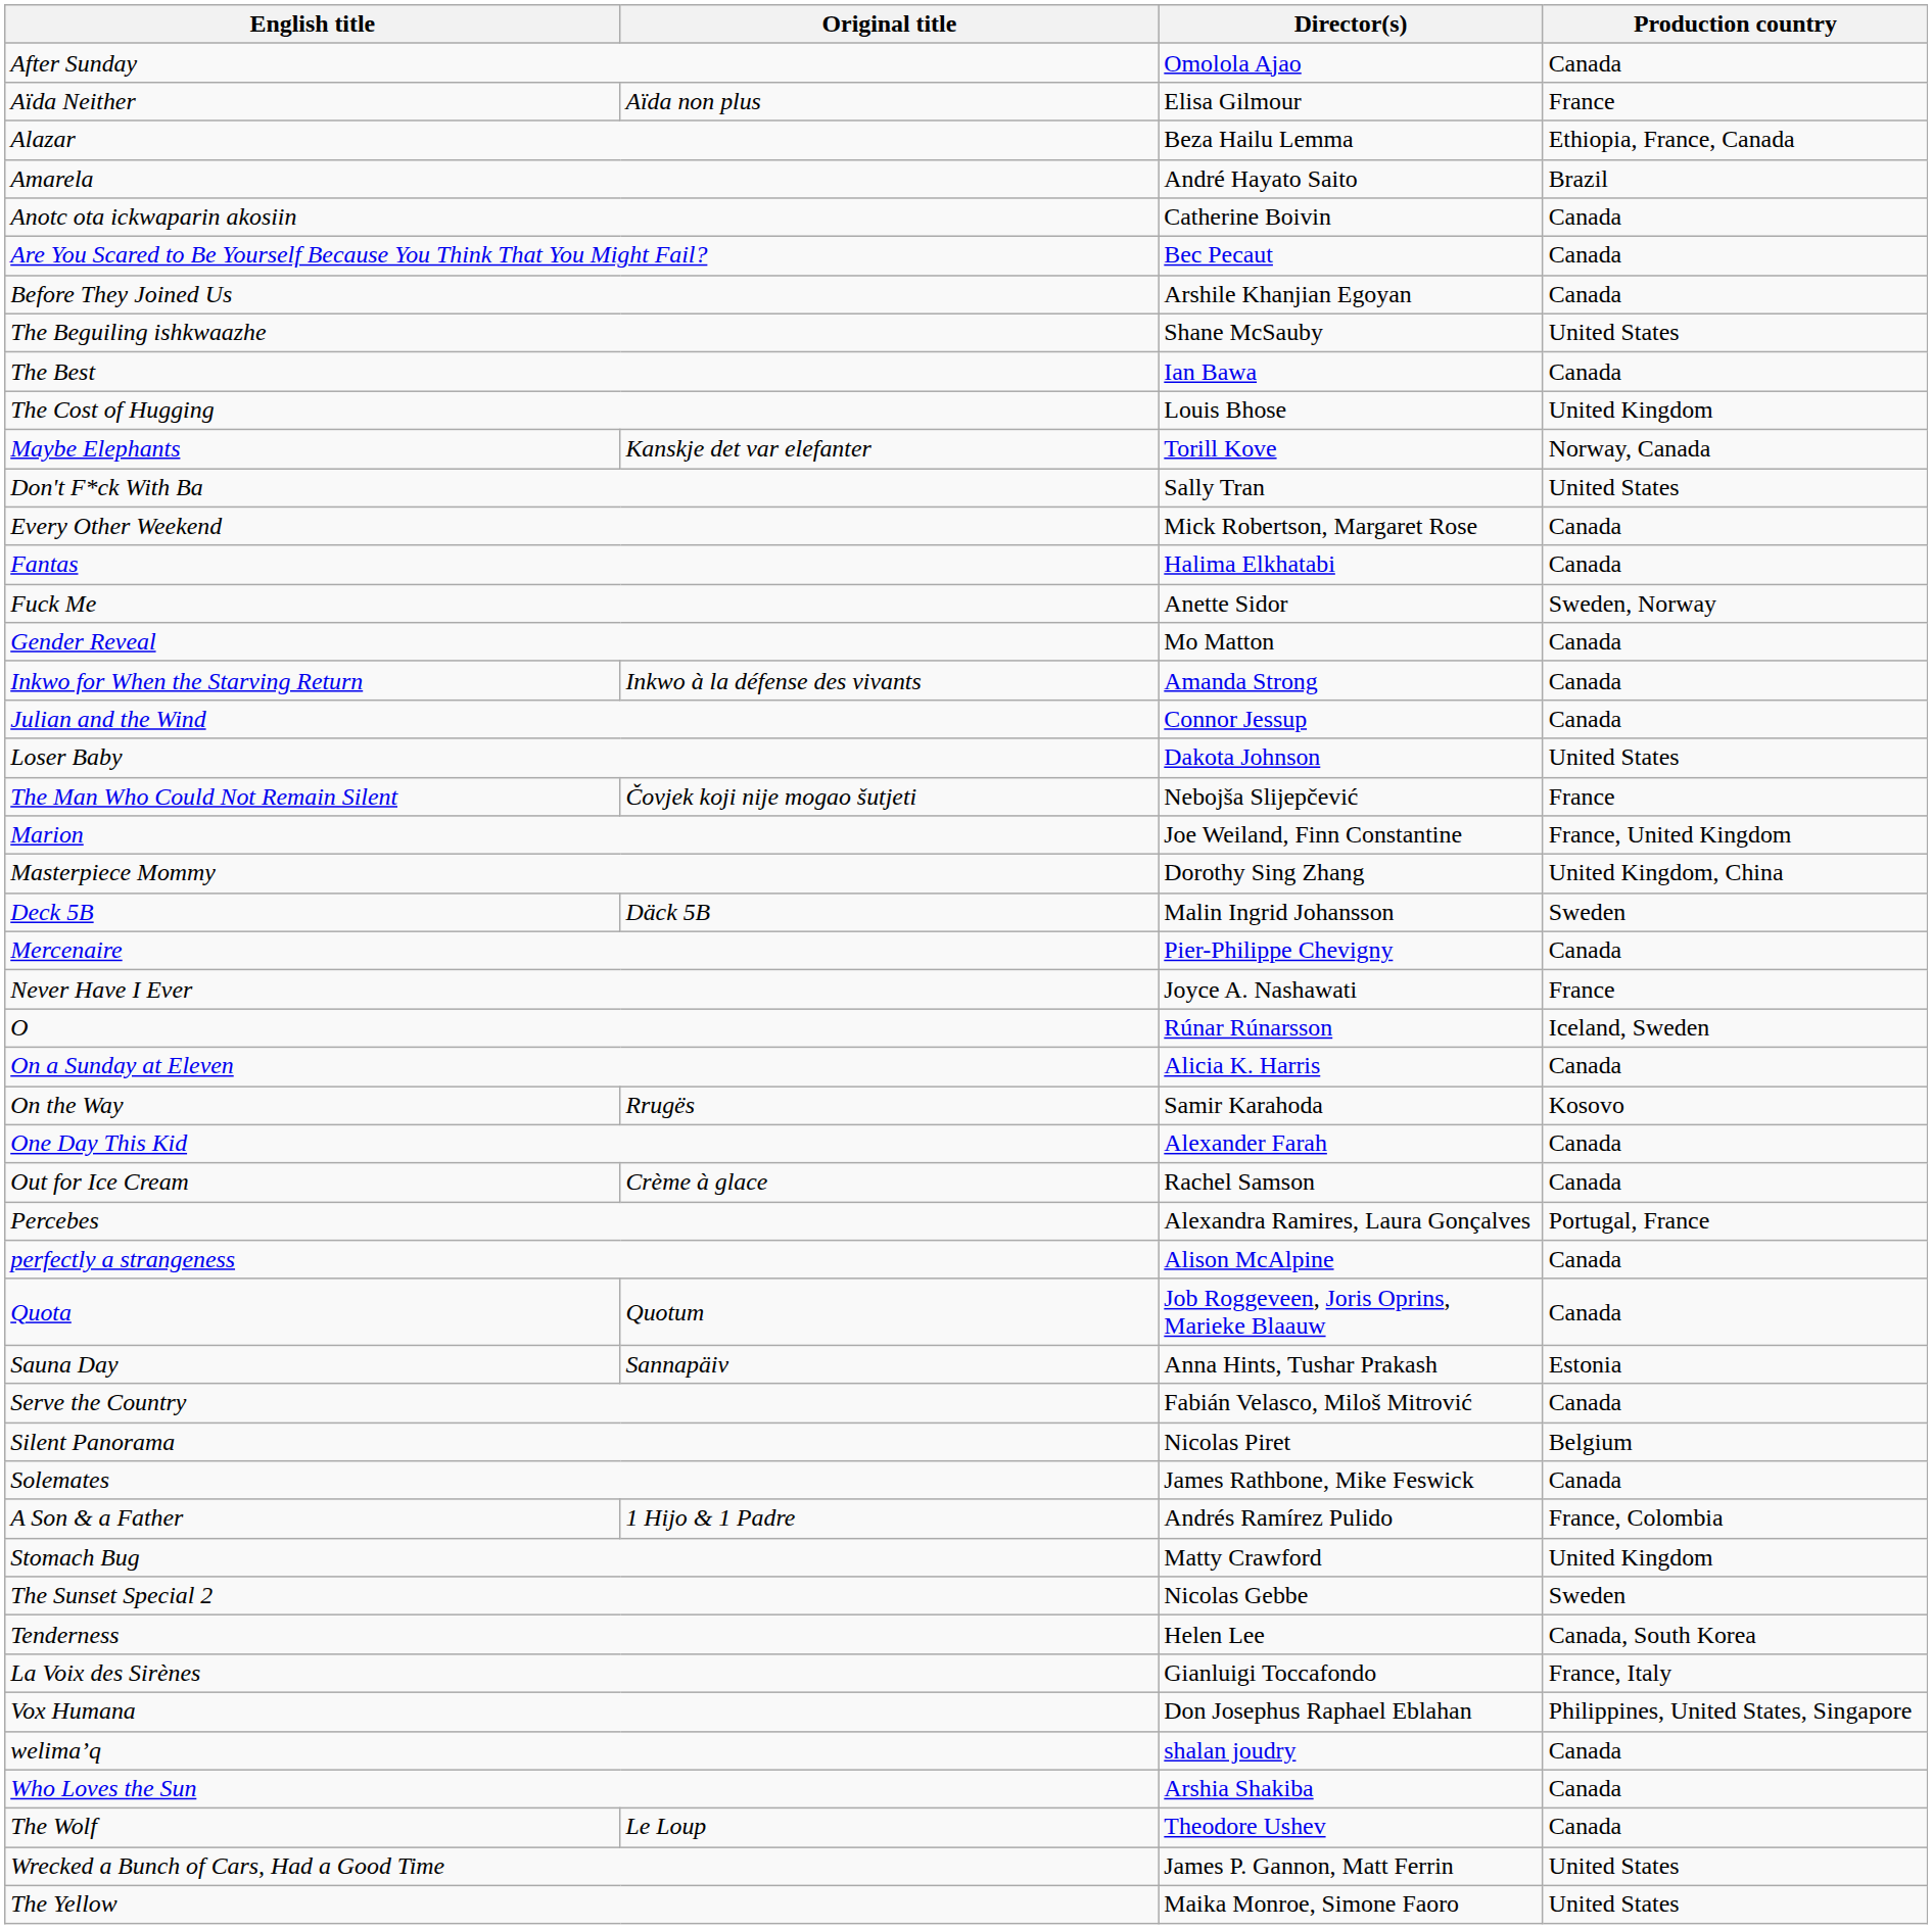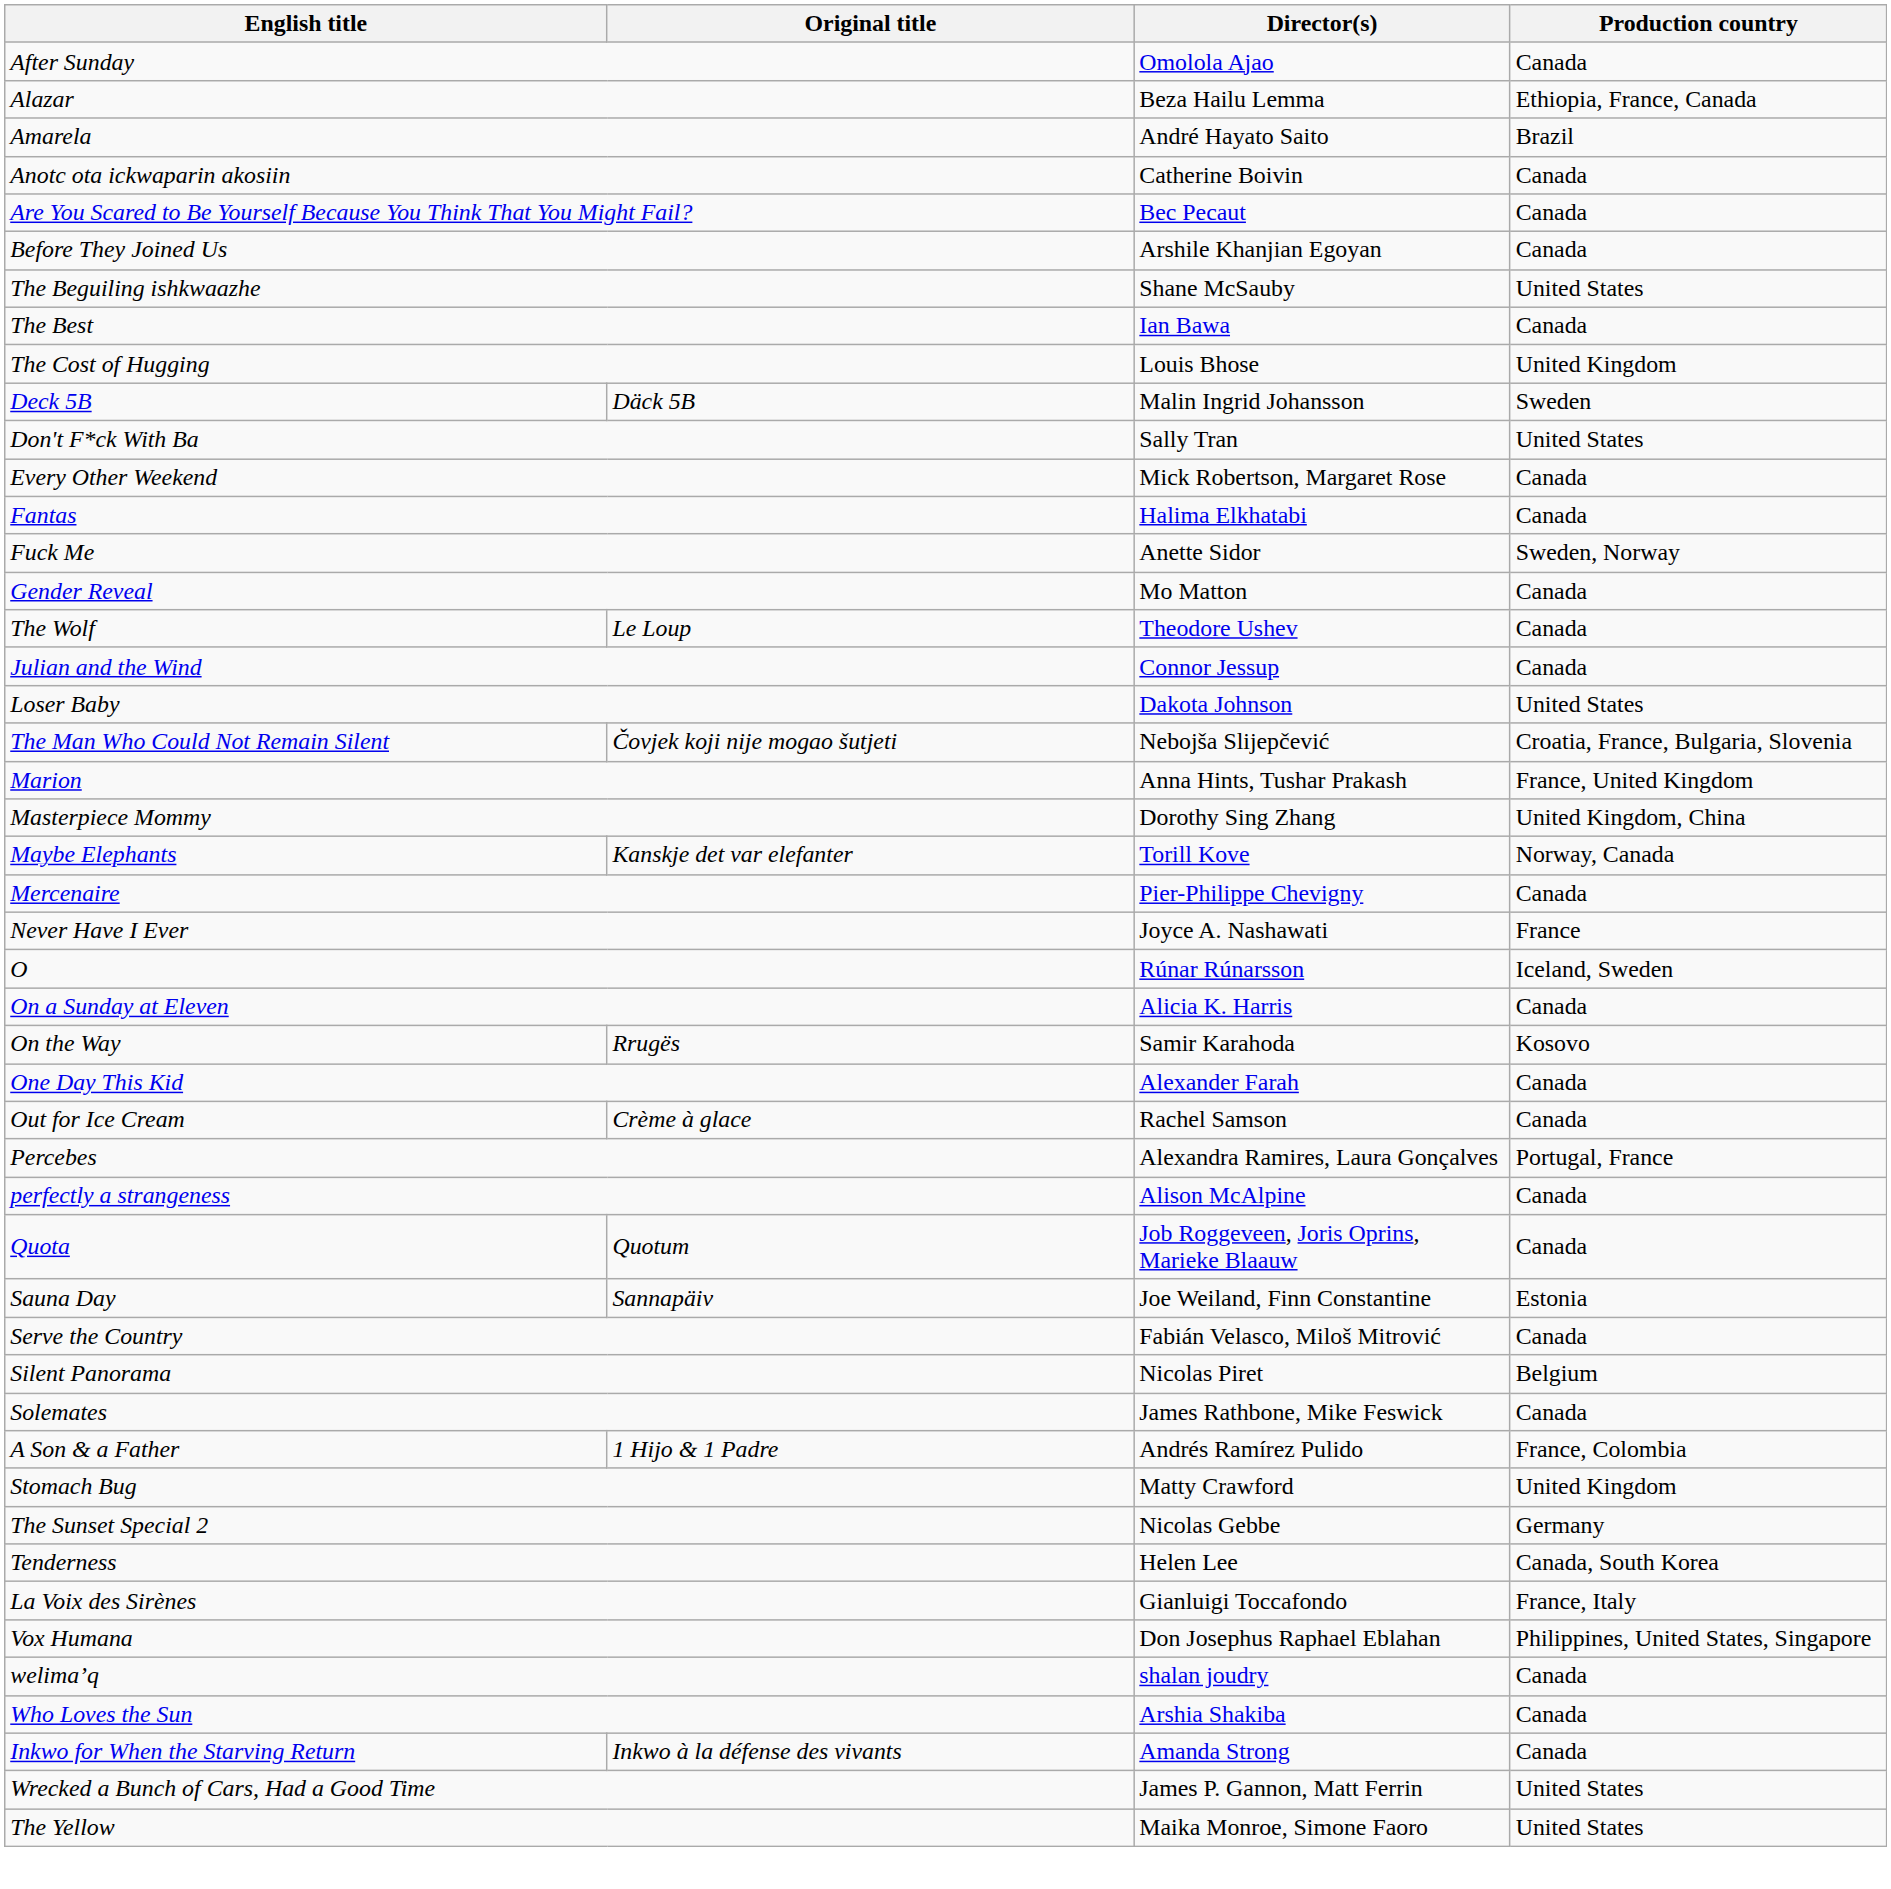- row: Aïda Neither | Aïda non plus | Elisa Gilmour | France
rows swapped: Deck 5B <-> Maybe Elephants
rows swapped: Inkwo for When the Starving Return <-> The Wolf
The Man Who Could Not Remain Silent | Production country: France -> Croatia, France, Bulgaria, Slovenia
Marion | Director(s): Joe Weiland, Finn Constantine -> Anna Hints, Tushar Prakash
Sauna Day | Director(s): Anna Hints, Tushar Prakash -> Joe Weiland, Finn Constantine
The Sunset Special 2 | Production country: Sweden -> Germany
